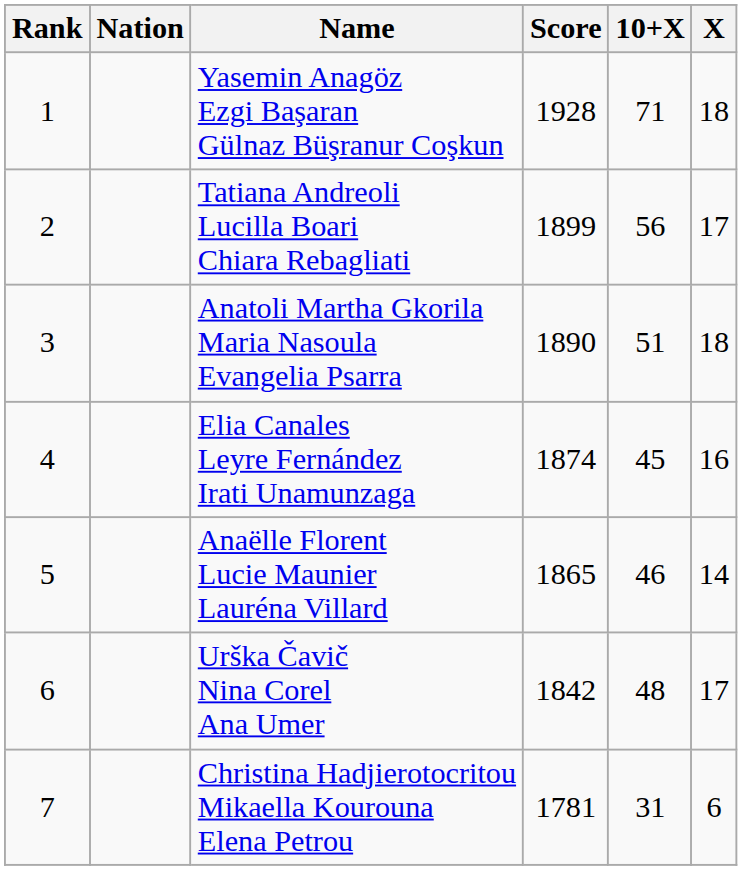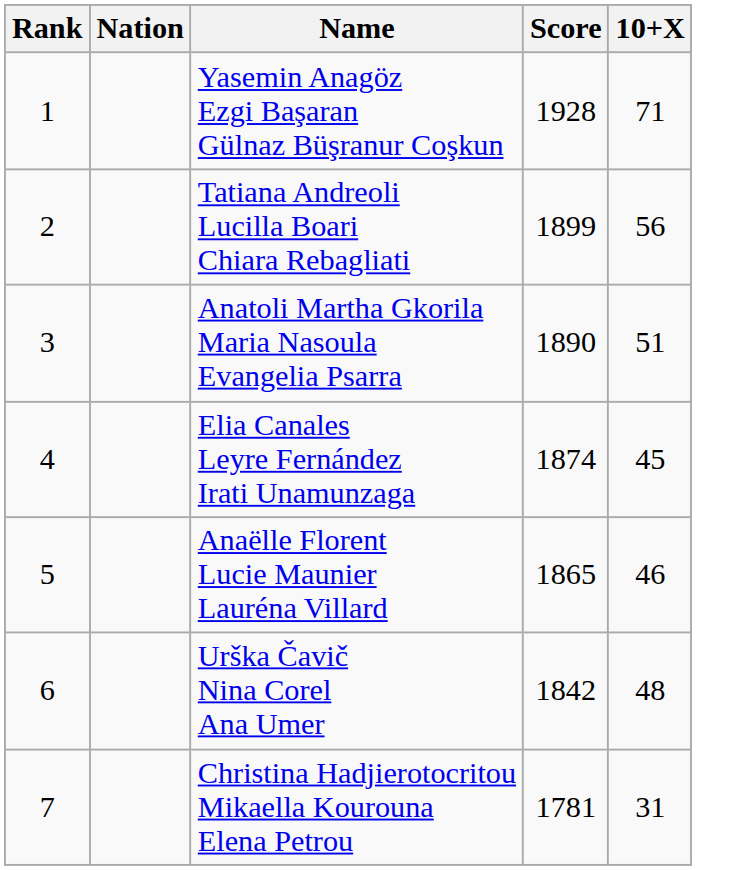- column: X | 18 | 17 | 18 | 16 | 14 | 17 | 6
